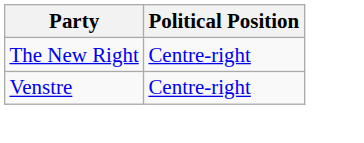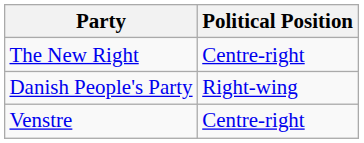+ row: Danish People's Party | Right-wing
